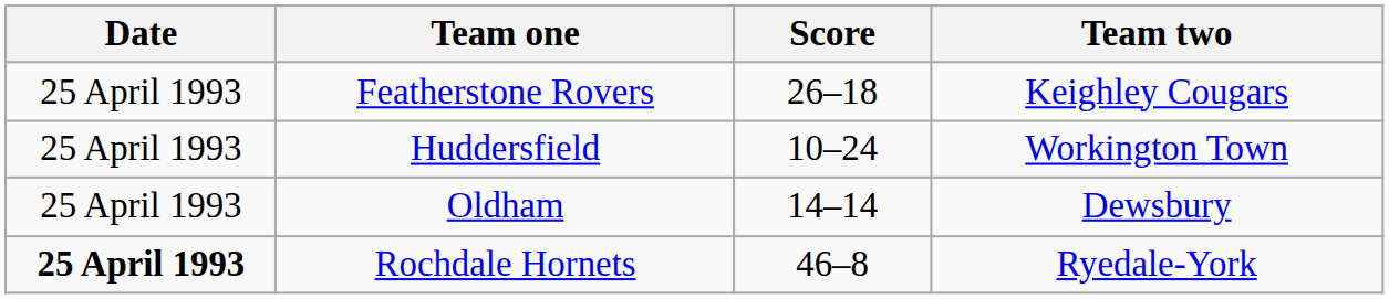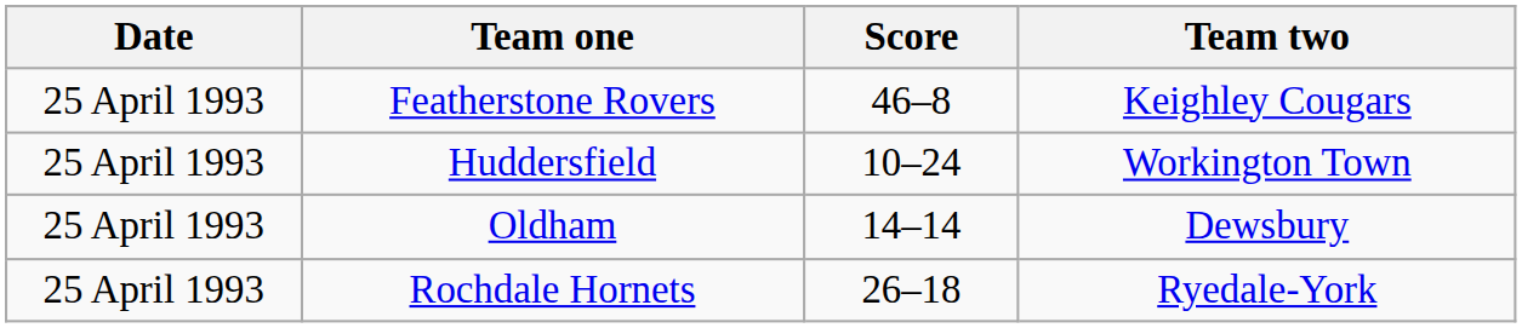Featherstone Rovers | Score: 26–18 -> 46–8
Rochdale Hornets | Date: bold -> normal
Rochdale Hornets | Score: 46–8 -> 26–18
